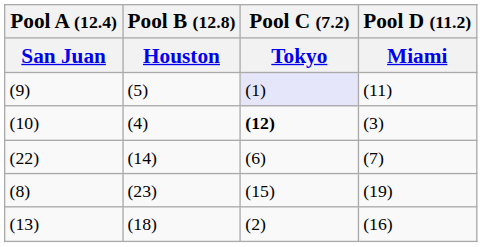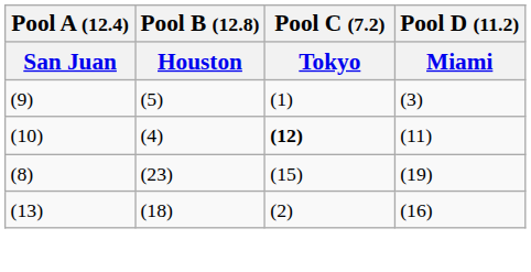(9) | Pool C (7.2) / Tokyo: lavender background -> no background
(9) | Pool D (11.2) / Miami: (11) -> (3)
(10) | Pool D (11.2) / Miami: (3) -> (11)
- row: (22) | (14) | (6) | (7)
